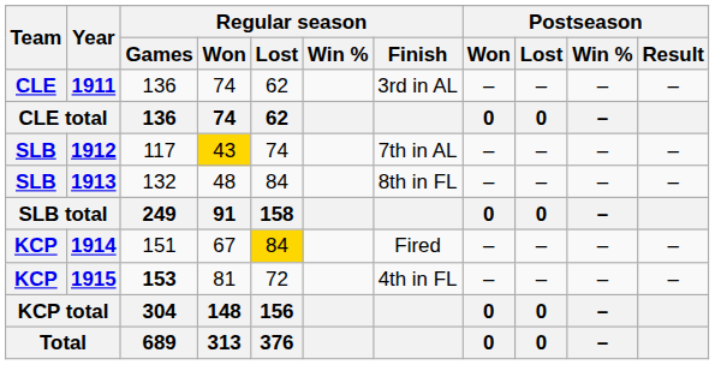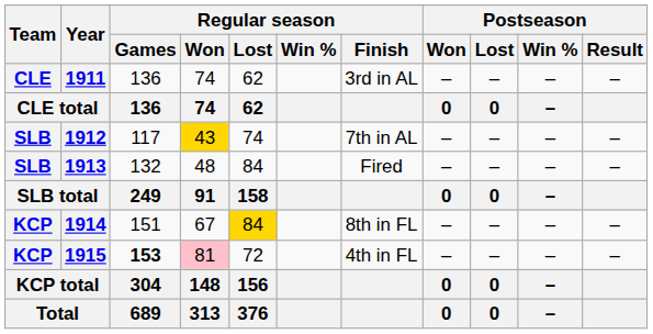1913 | Regular season / Finish: 8th in FL -> Fired
1914 | Regular season / Finish: Fired -> 8th in FL
1915 | Regular season / Won: no background -> pink background
